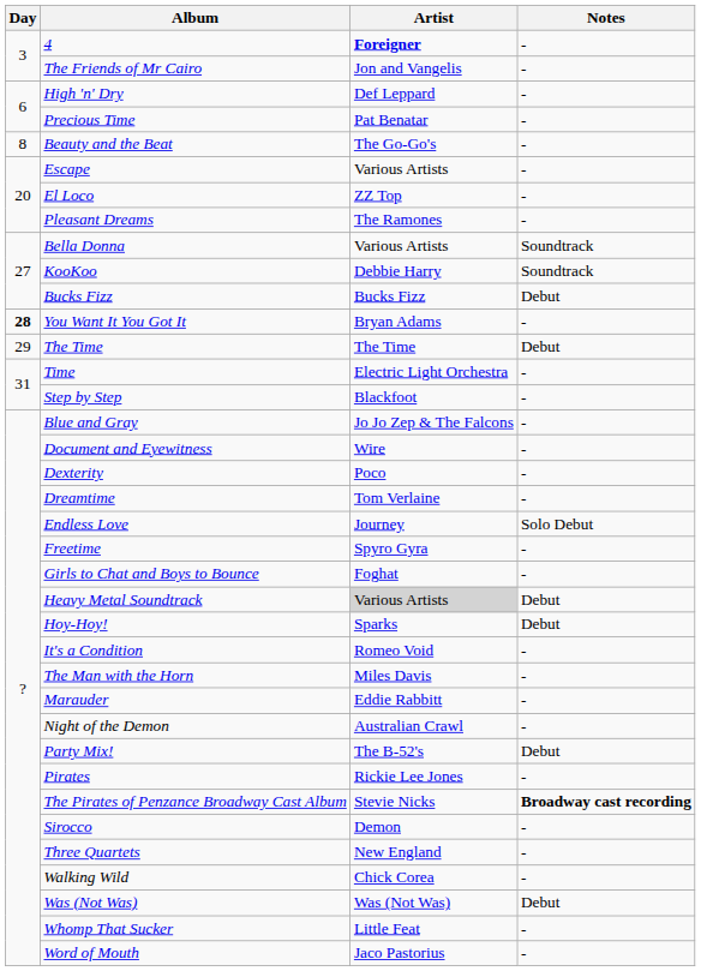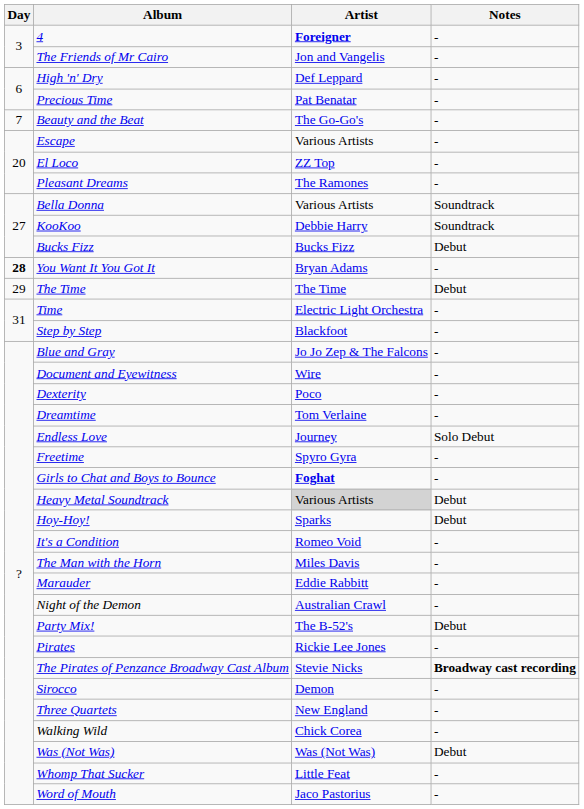Beauty and the Beat | Day: 8 -> 7
Girls to Chat and Boys to Bounce | Artist: normal -> bold
